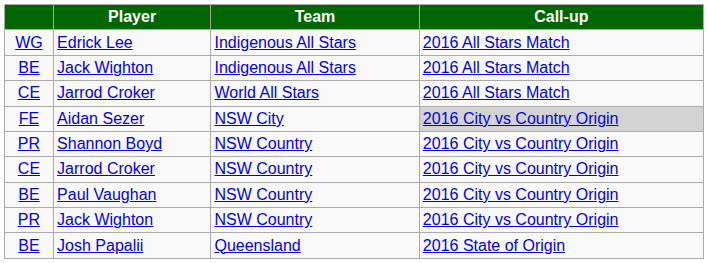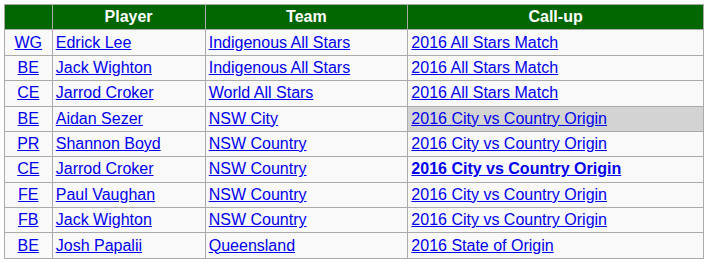Aidan Sezer | column 1: FE -> BE
Jarrod Croker / NSW Country | Call-up: normal -> bold
Paul Vaughan | column 1: BE -> FE
Jack Wighton / NSW Country | column 1: PR -> FB
